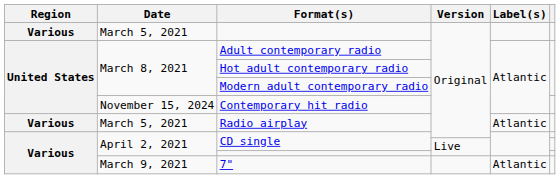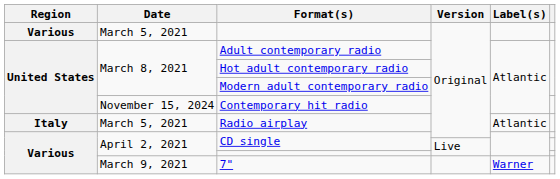Radio airplay | Region: Various -> Italy
7" | Label(s): Atlantic -> Warner
